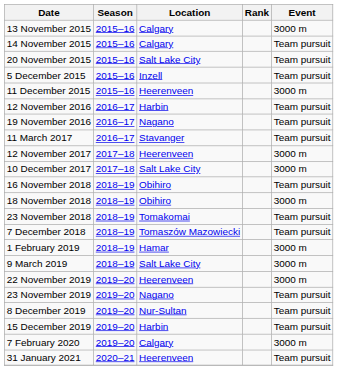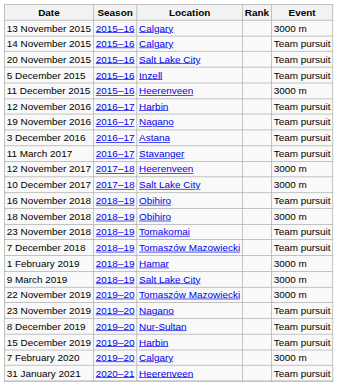+ row: 3 December 2016 | 2016–17 | Astana | Team pursuit
22 November 2019 | Location: Heerenveen -> Tomaszów Mazowiecki
